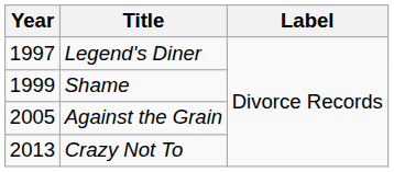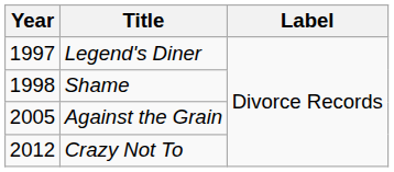Shame | Year: 1999 -> 1998
Crazy Not To | Year: 2013 -> 2012
